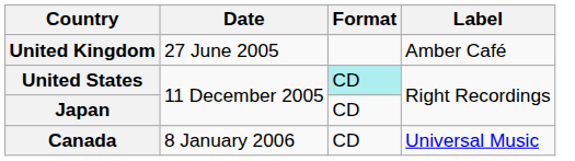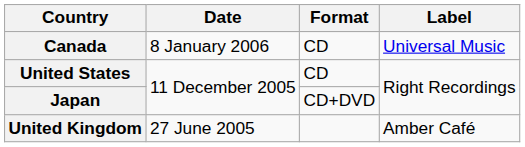rows swapped: United Kingdom <-> Canada
United States | Format: paleturquoise background -> no background
Japan | Format: CD -> CD+DVD
